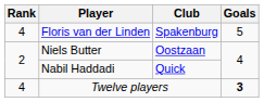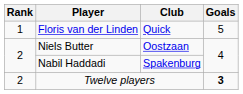Floris van der Linden | Rank: 4 -> 1
Floris van der Linden | Club: Spakenburg -> Quick
Nabil Haddadi | Club: Quick -> Spakenburg
Twelve players | Rank: 4 -> 2
